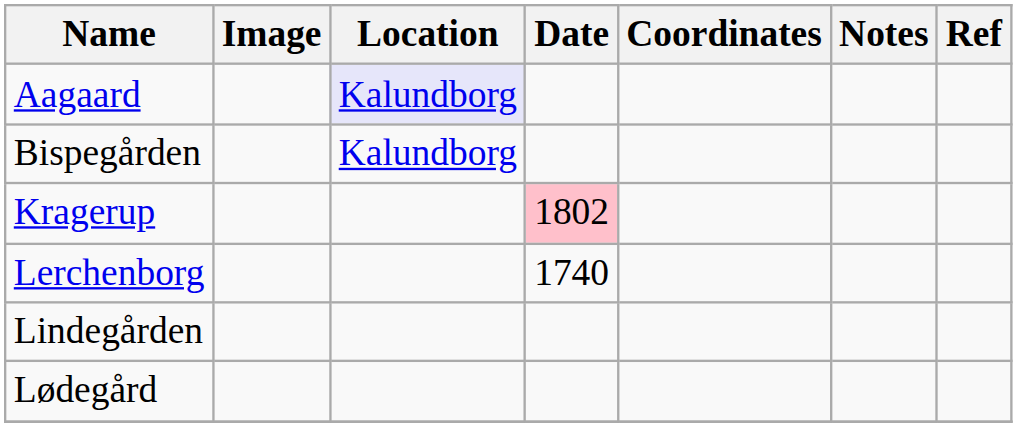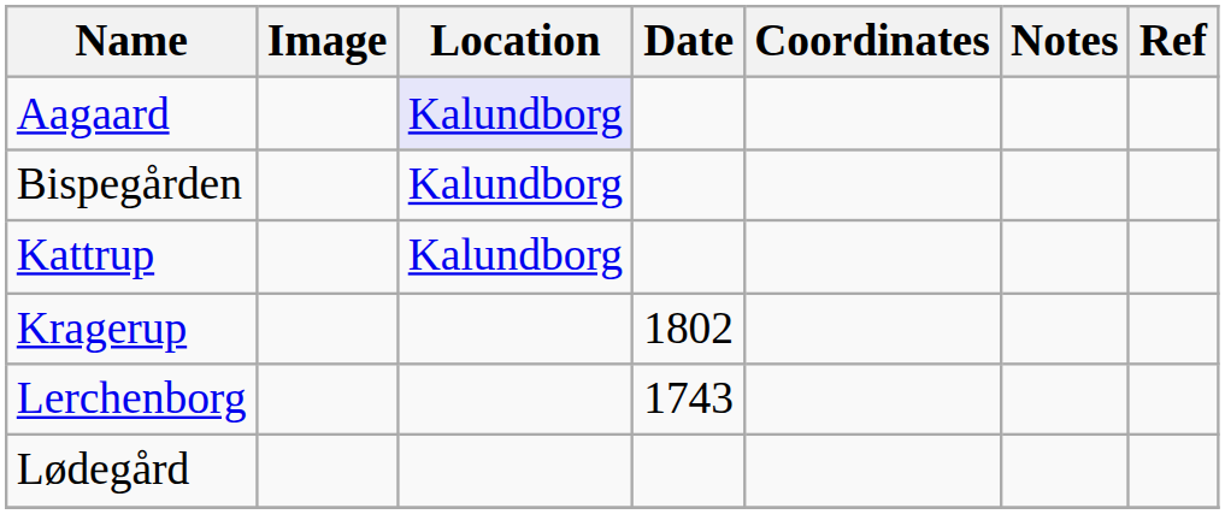+ row: Kattrup | Kalundborg
Kragerup | Date: pink background -> no background
Lerchenborg | Date: 1740 -> 1743
- row: Lindegården
